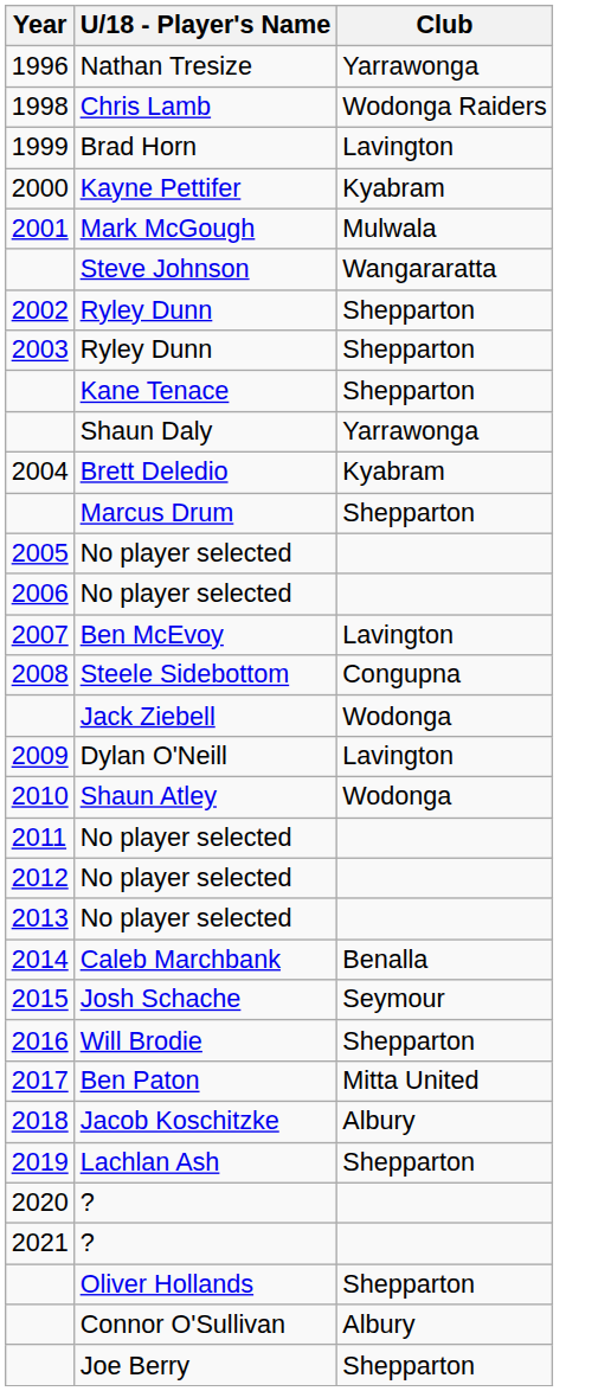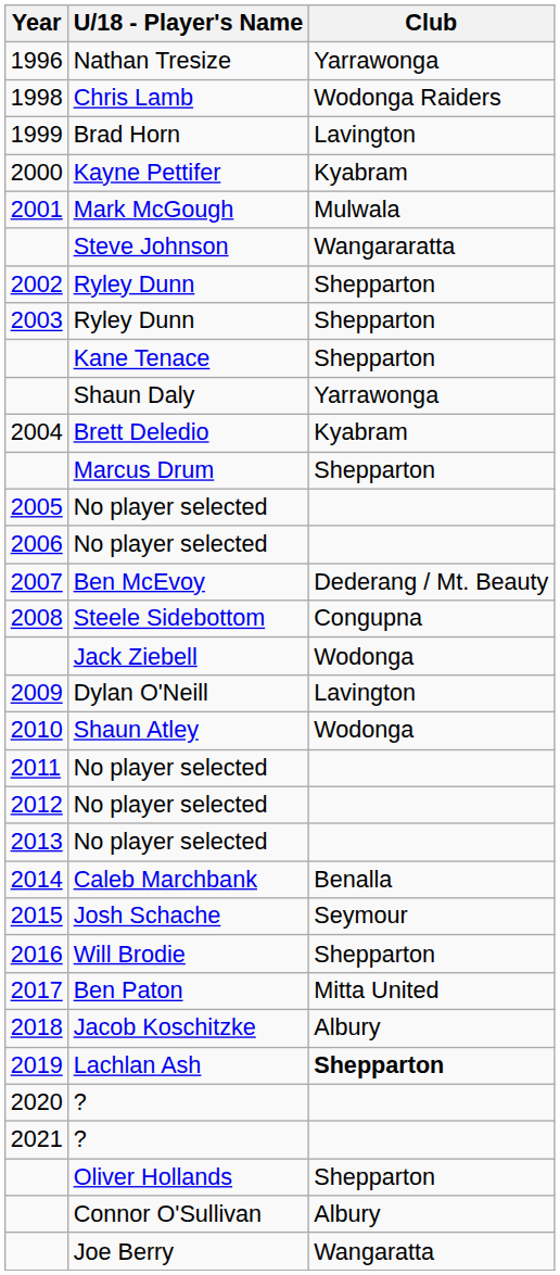Ben McEvoy | Club: Lavington -> Dederang / Mt. Beauty
Lachlan Ash | Club: normal -> bold
Joe Berry | Club: Shepparton -> Wangaratta
